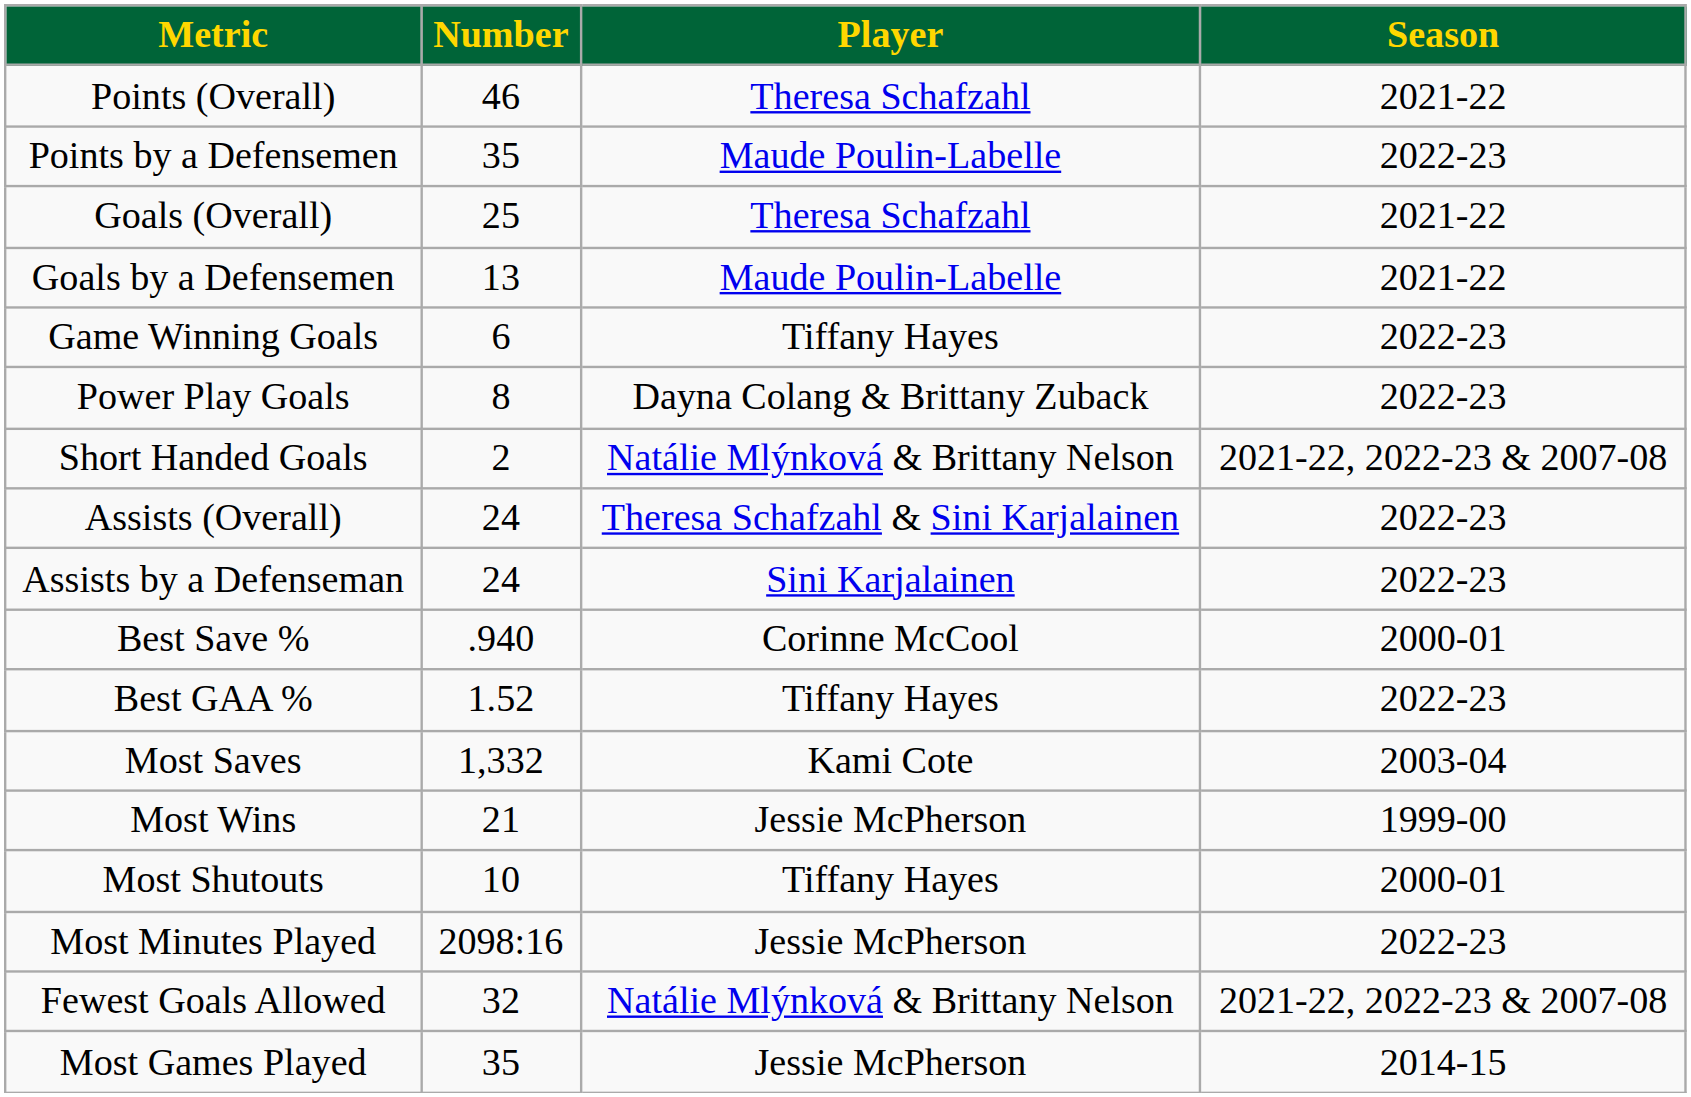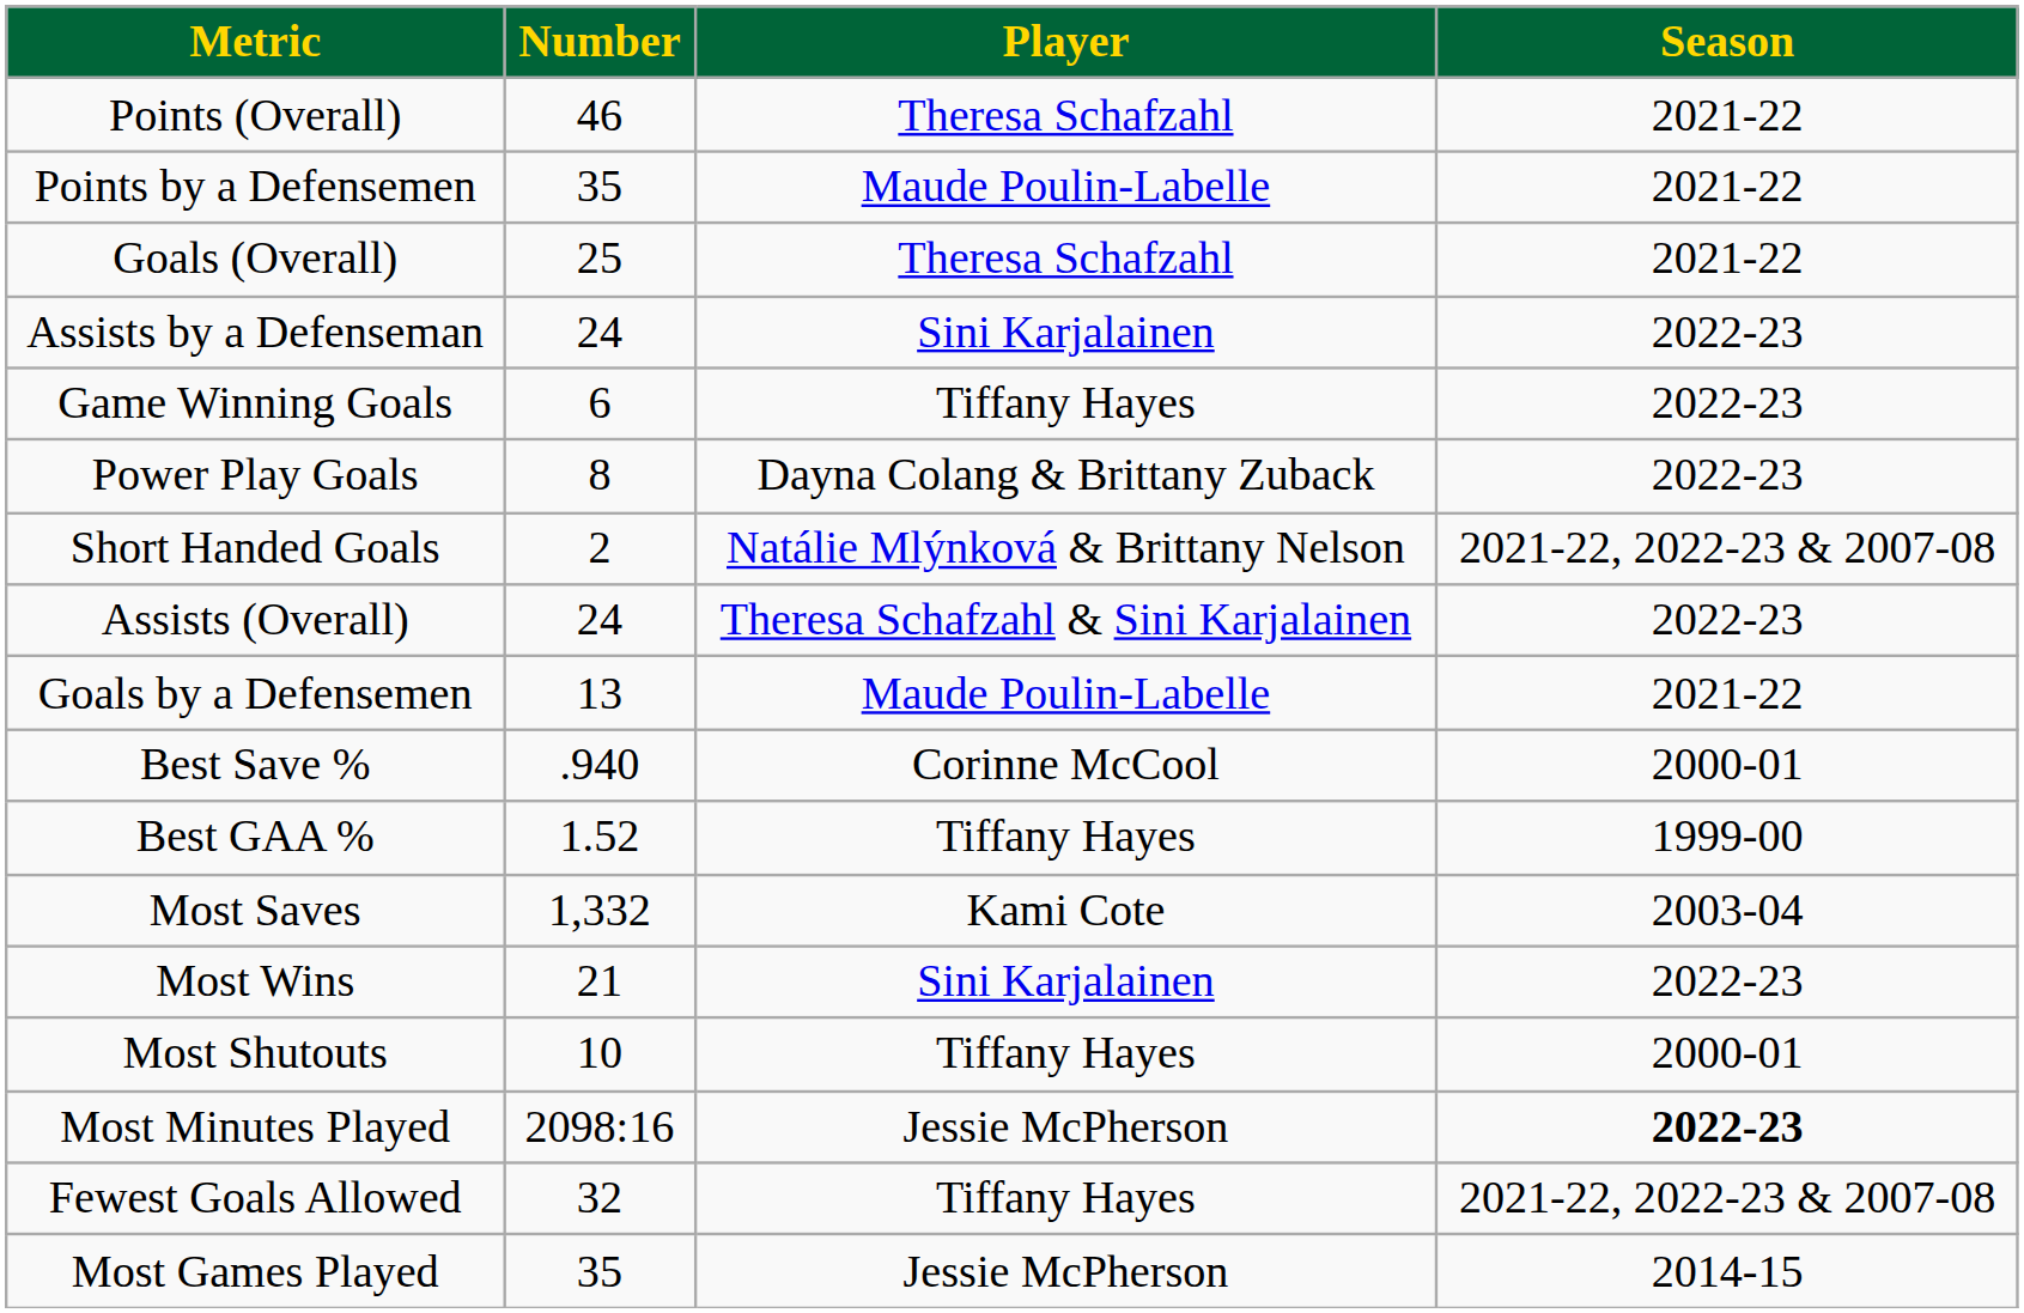Points by a Defensemen | Season: 2022-23 -> 2021-22
rows swapped: Goals by a Defensemen <-> Assists by a Defenseman
Best GAA % | Season: 2022-23 -> 1999-00
Most Wins | Player: Jessie McPherson -> Sini Karjalainen
Most Wins | Season: 1999-00 -> 2022-23
Most Minutes Played | Season: normal -> bold
Fewest Goals Allowed | Player: Natálie Mlýnková & Brittany Nelson -> Tiffany Hayes
